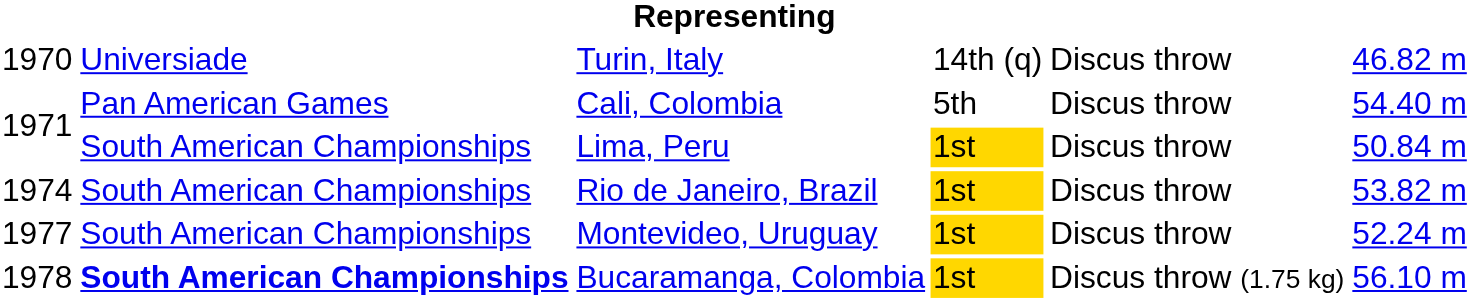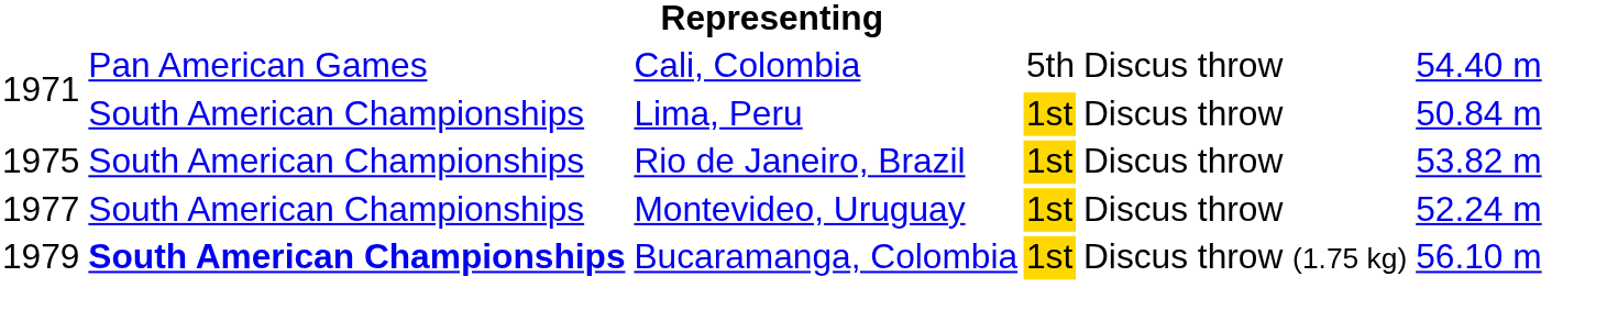- row: 1970 | Universiade | Turin, Italy | 14th (q) | Discus throw | 46.82 m
Rio de Janeiro, Brazil | column 1: 1974 -> 1975
Bucaramanga, Colombia | column 1: 1978 -> 1979
